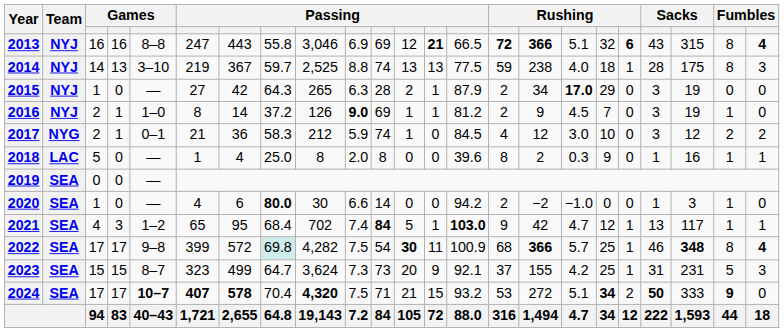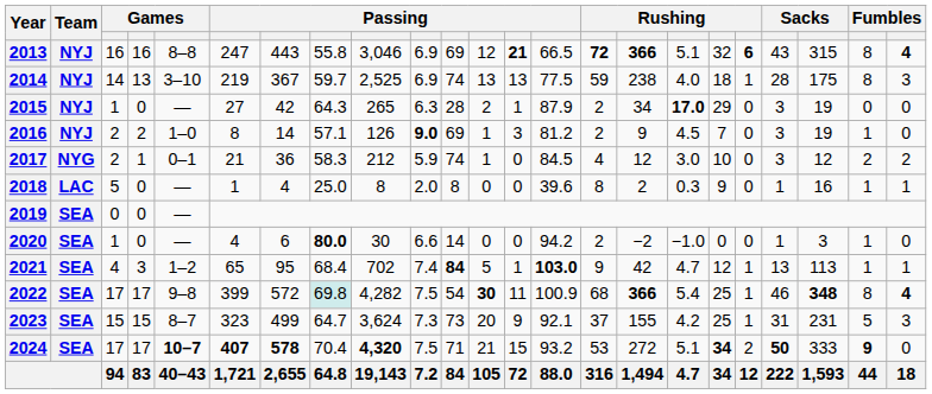2014 | column 10: 8.8 -> 6.9
2016 | column 4: 1 -> 2
2016 | column 8: 37.2 -> 57.1
2016 | column 13: 1 -> 3
2021 | column 21: 117 -> 113
2022 | column 17: 5.7 -> 5.4
